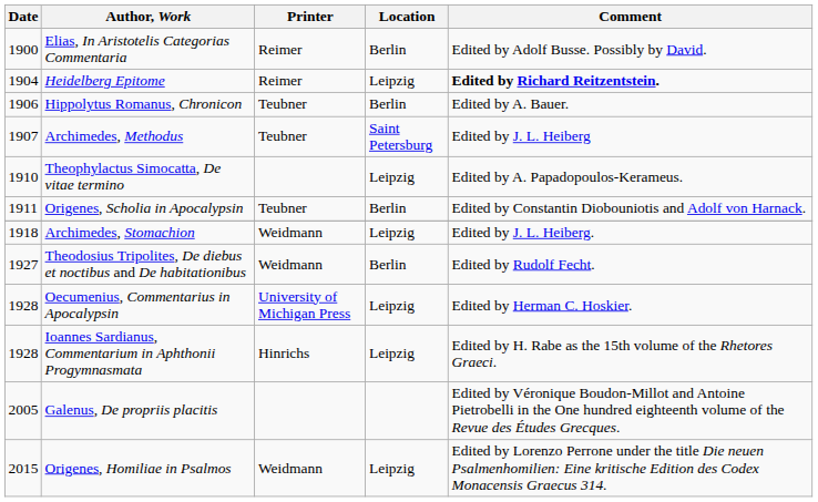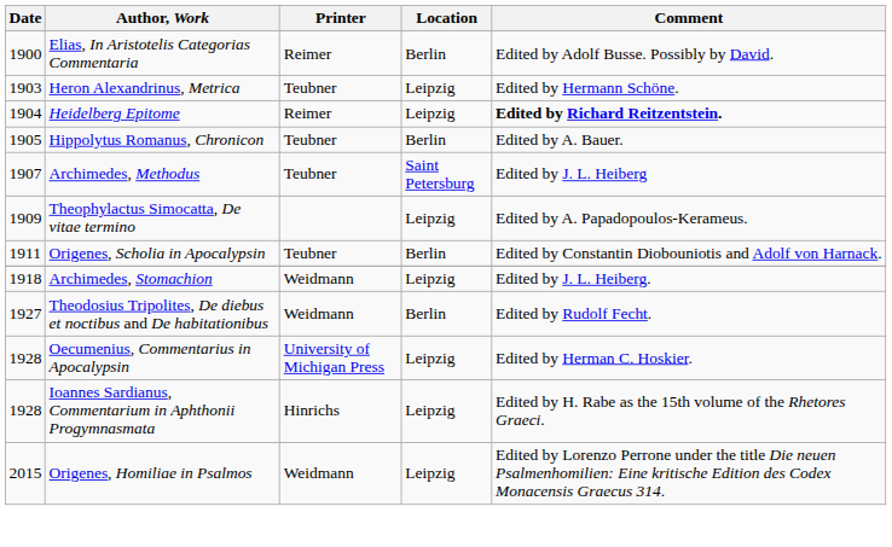+ row: 1903 | Heron Alexandrinus, Metrica | Teubner | Leipzig | Edited by Hermann Schöne.
Hippolytus Romanus, Chronicon | Date: 1906 -> 1905
Theophylactus Simocatta, De vitae termino | Date: 1910 -> 1909
- row: 2005 | Galenus, De propriis placitis | Edited by Véronique Boudon-Millot and Antoine Pietrobelli in the One hundred eighteenth volume of the Revue des Études Grecques.
